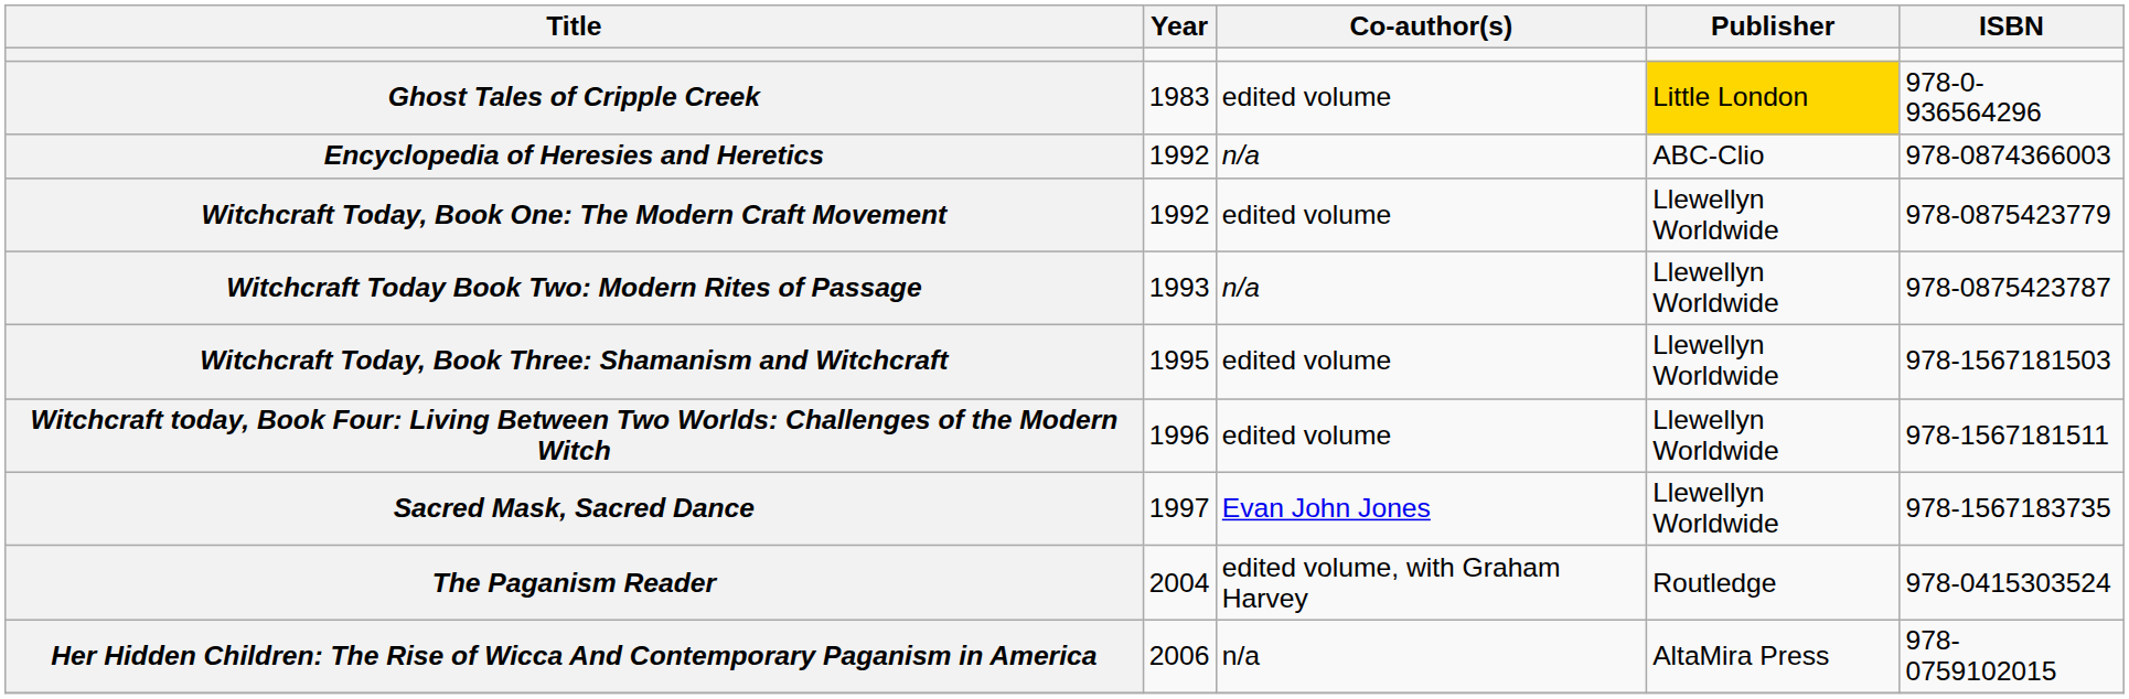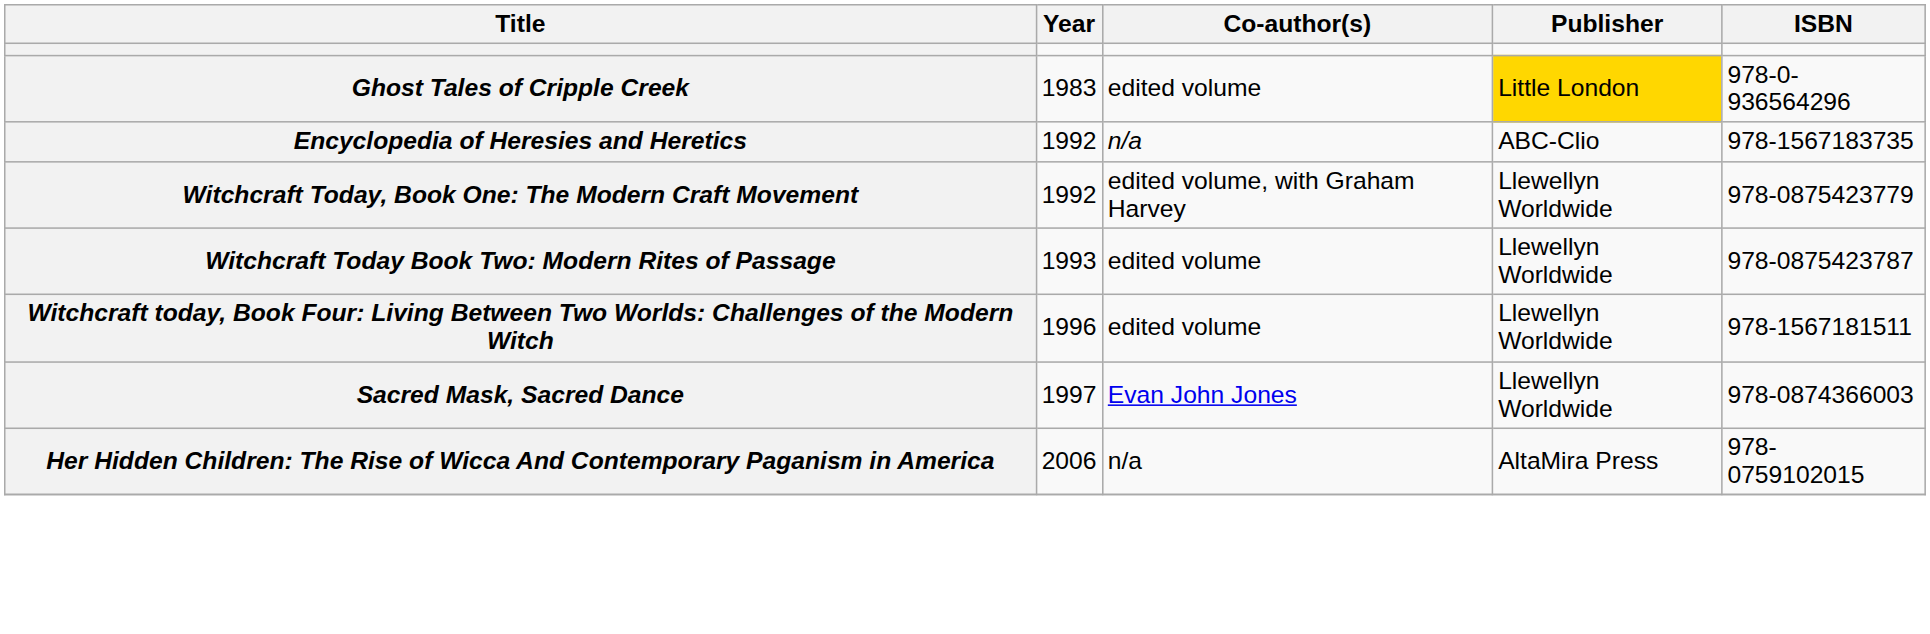Encyclopedia of Heresies and Heretics | ISBN: 978-0874366003 -> 978-1567183735
Witchcraft Today, Book One: The Modern Craft Movement | Co-author(s): edited volume -> edited volume, with Graham Harvey
Witchcraft Today Book Two: Modern Rites of Passage | Co-author(s): n/a -> edited volume
- row: Witchcraft Today, Book Three: Shamanism and Witchcraft | 1995 | edited volume | Llewellyn Worldwide | 978-1567181503
Sacred Mask, Sacred Dance | ISBN: 978-1567183735 -> 978-0874366003
- row: The Paganism Reader | 2004 | edited volume, with Graham Harvey | Routledge | 978-0415303524
